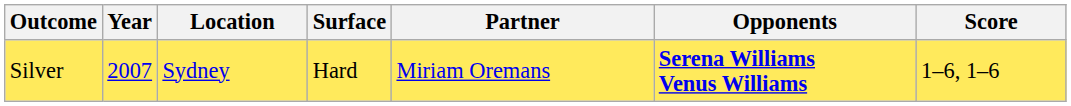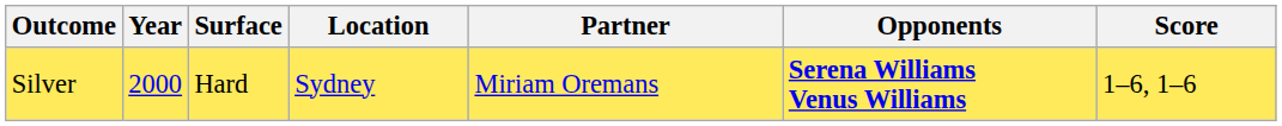columns swapped: Location <-> Surface
Silver | Year: 2007 -> 2000
